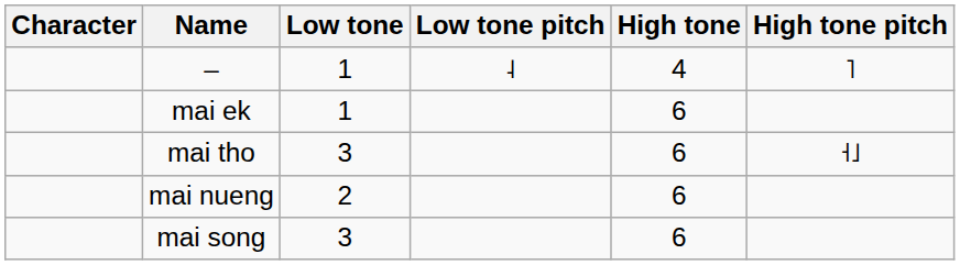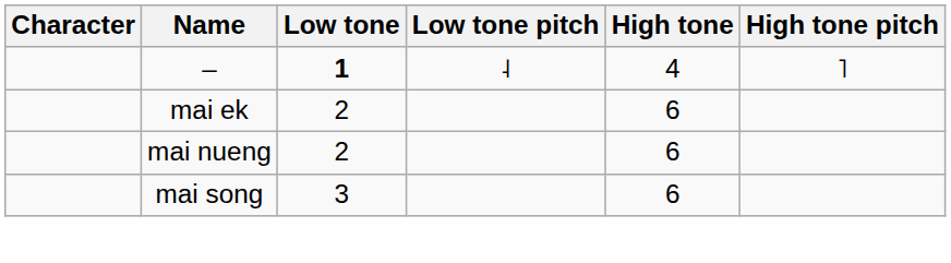– | Low tone: normal -> bold
mai ek | Low tone: 1 -> 2
- row: mai tho | 3 | 6 | ˧˩
